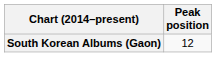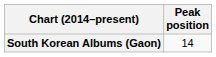South Korean Albums (Gaon) | Peak position: 12 -> 14
